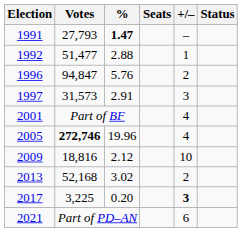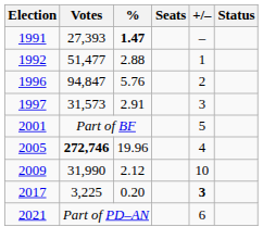1991 | Votes: 27,793 -> 27,393
2001 | +/–: 4 -> 5
2009 | Votes: 18,816 -> 31,990
- row: 2013 | 52,168 | 3.02 | 2
